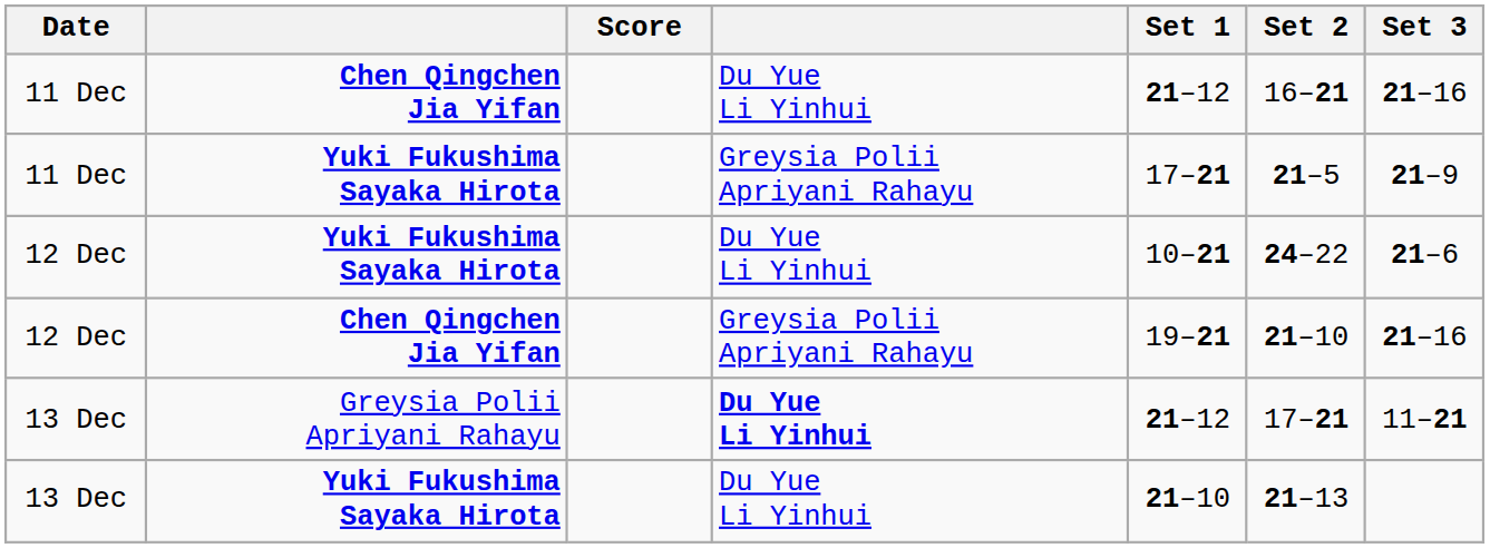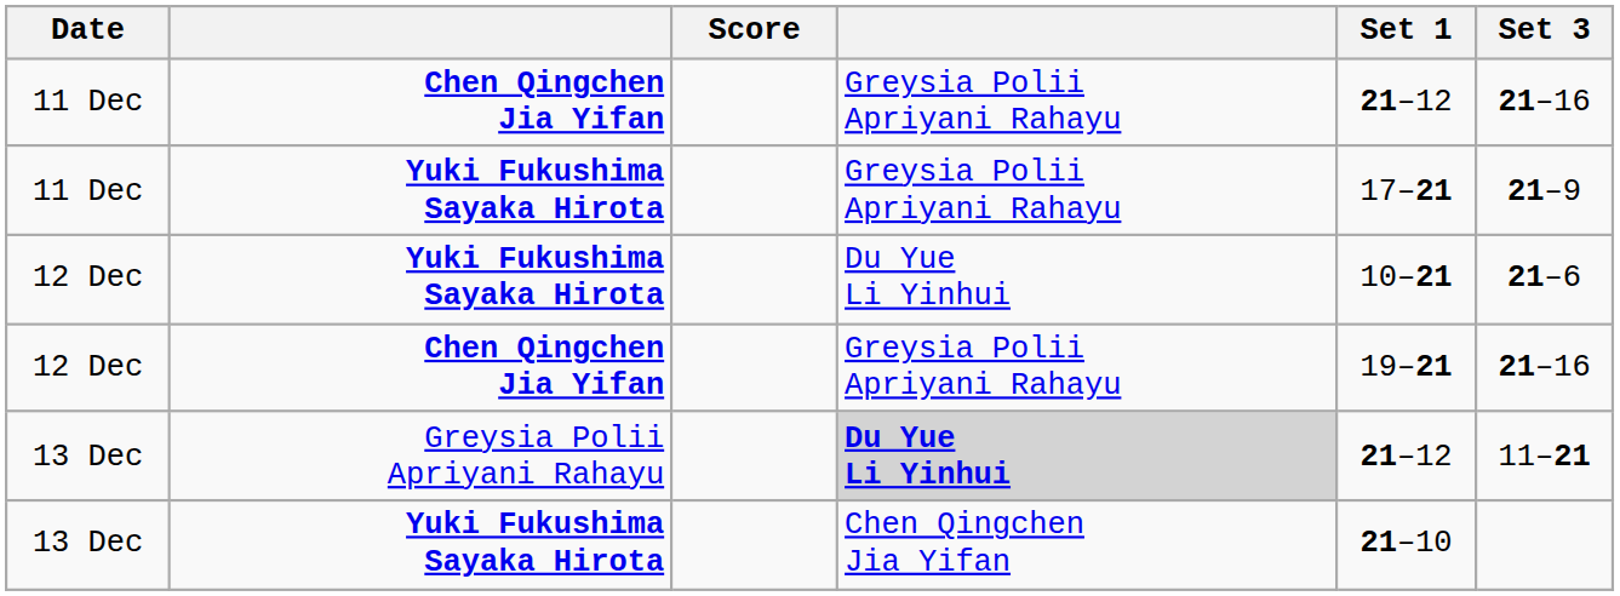- column: Set 2 | 16–21 | 21–5 | 24–22 | 21–10 | 17–21 | 21–13
11 Dec / Chen Qingchen Jia Yifan | column 4: Du Yue Li Yinhui -> Greysia Polii Apriyani Rahayu
13 Dec / Greysia Polii Apriyani Rahayu | column 4: no background -> lightgrey background
13 Dec / Yuki Fukushima Sayaka Hirota | column 4: Du Yue Li Yinhui -> Chen Qingchen Jia Yifan
